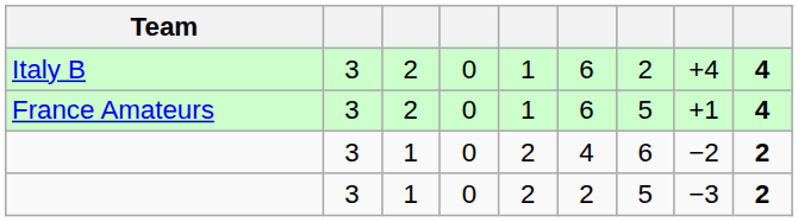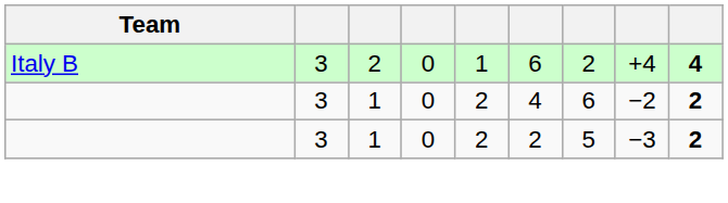- row: France Amateurs | 3 | 2 | 0 | 1 | 6 | 5 | +1 | 4
